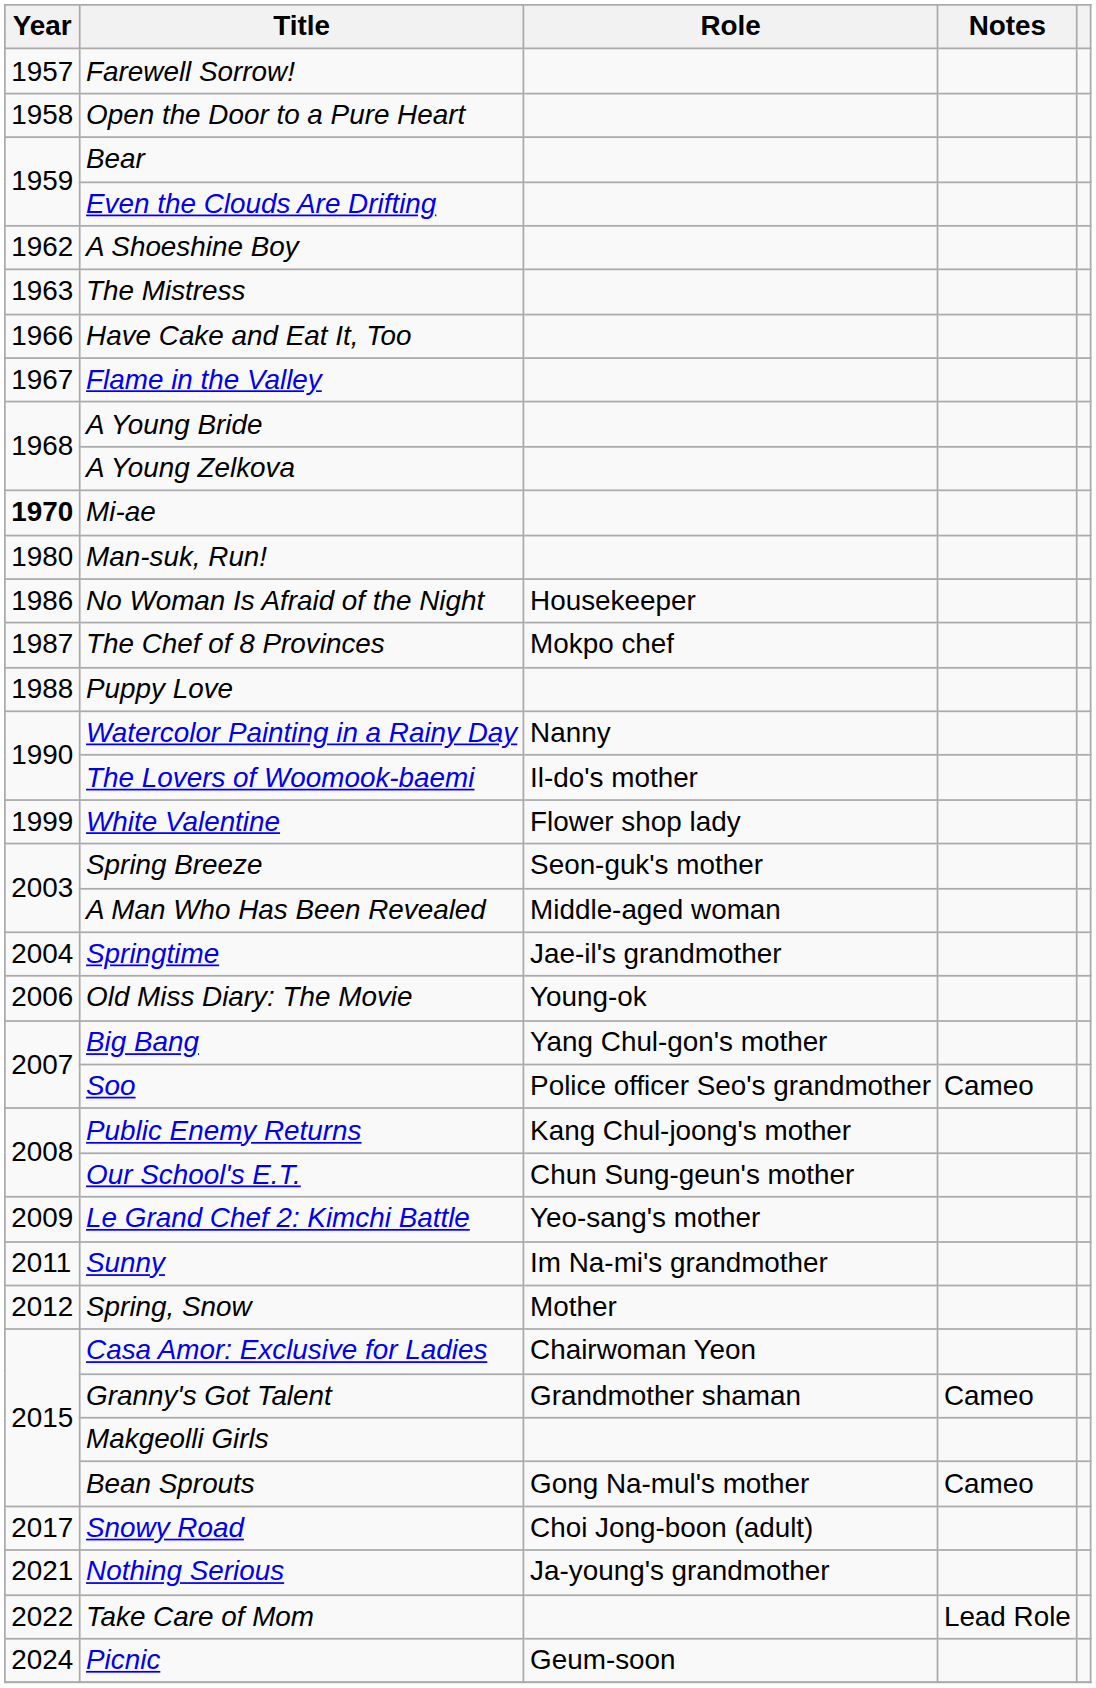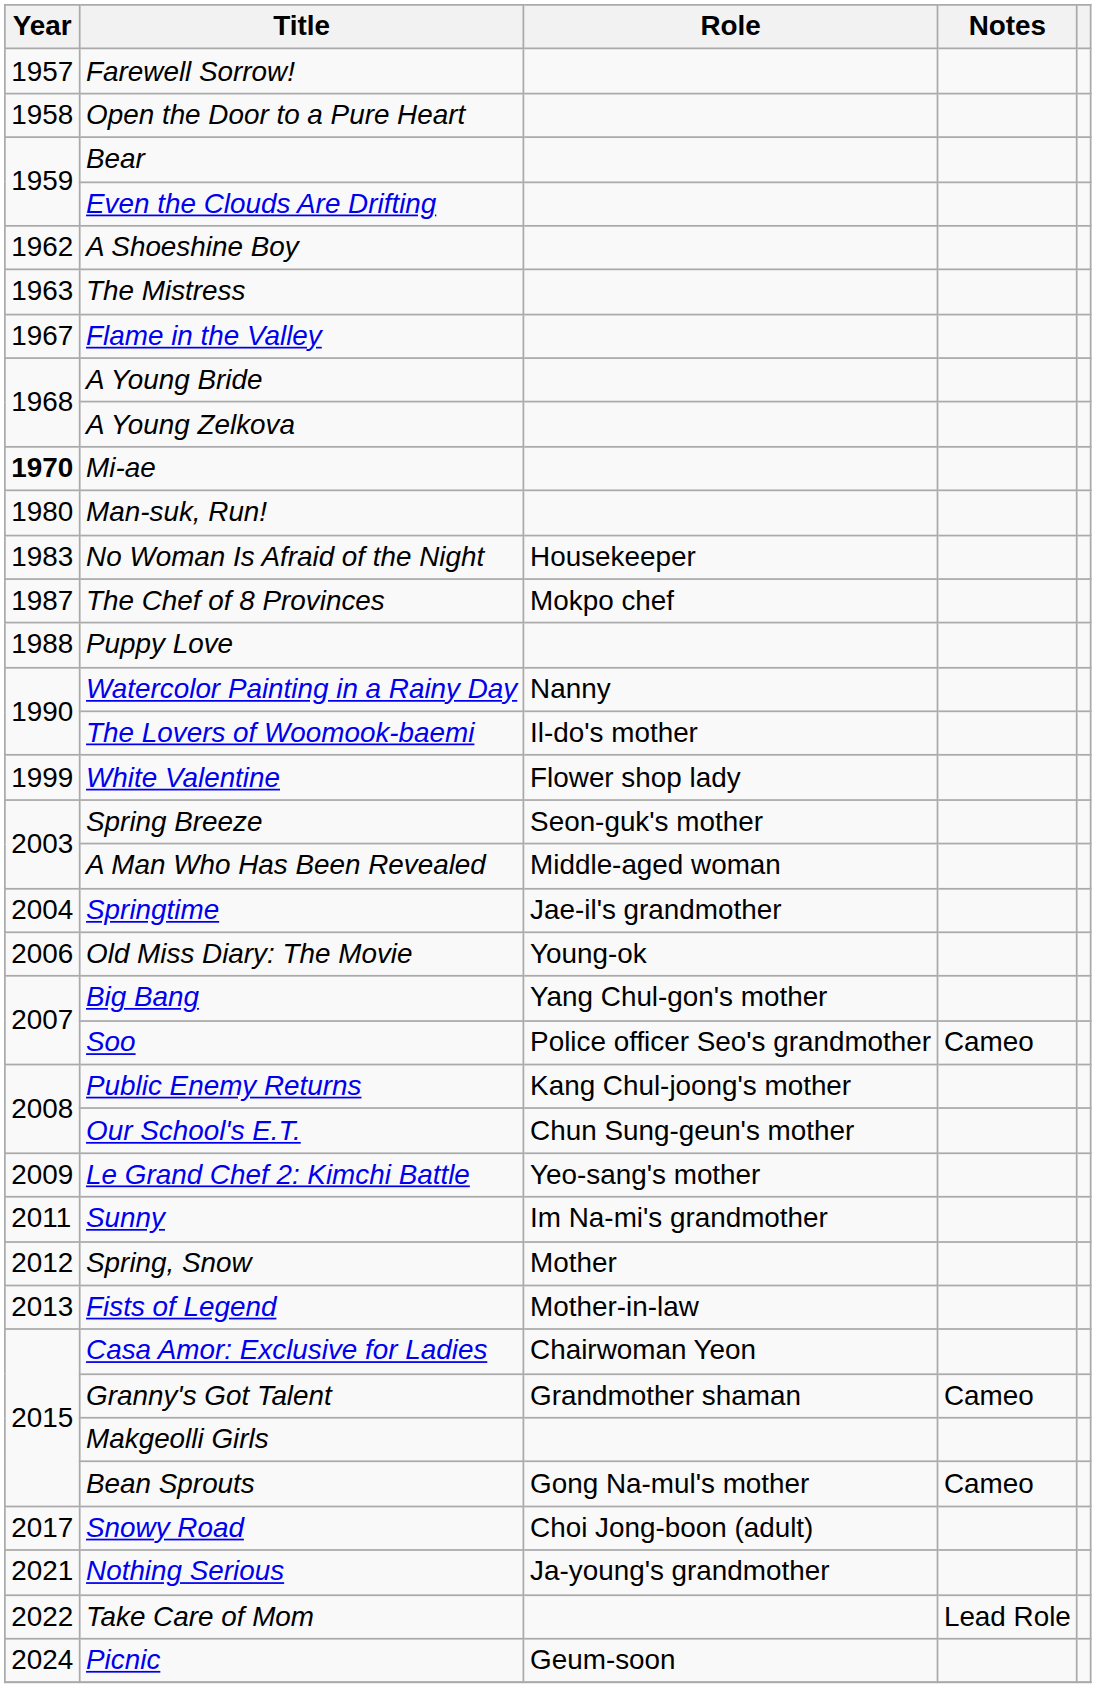- row: 1966 | Have Cake and Eat It, Too
No Woman Is Afraid of the Night | Year: 1986 -> 1983
+ row: 2013 | Fists of Legend | Mother-in-law
